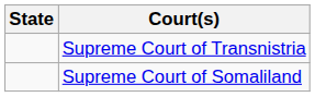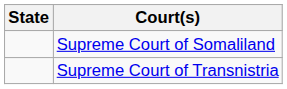rows swapped: Supreme Court of Somaliland <-> Supreme Court of Transnistria
